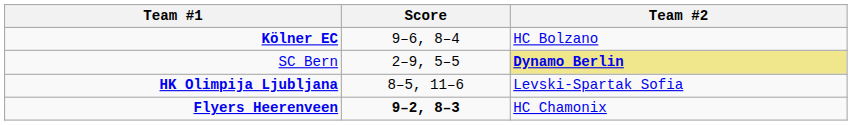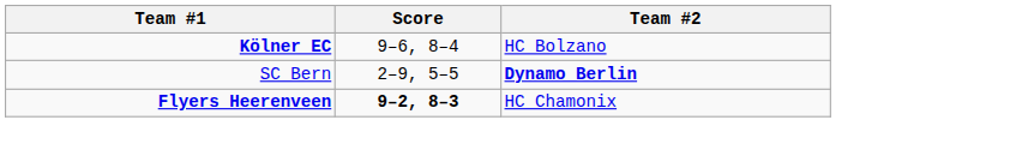SC Bern | Team #2: khaki background -> no background
- row: HK Olimpija Ljubljana | 8–5, 11–6 | Levski-Spartak Sofia
